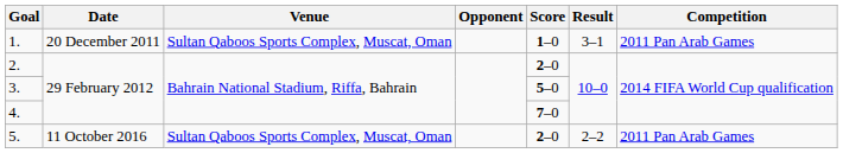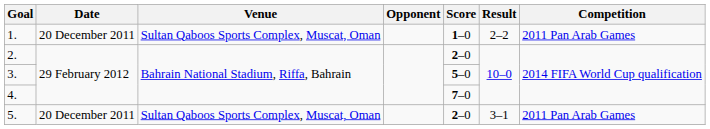1. | Result: 3–1 -> 2–2
5. | Date: 11 October 2016 -> 20 December 2011
5. | Result: 2–2 -> 3–1
